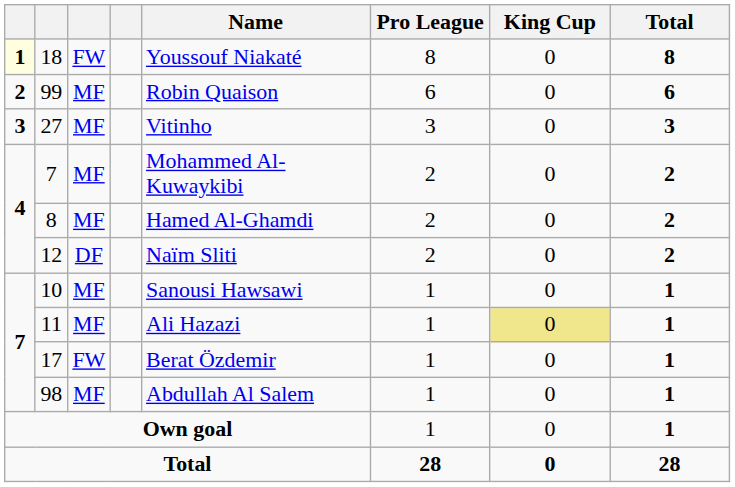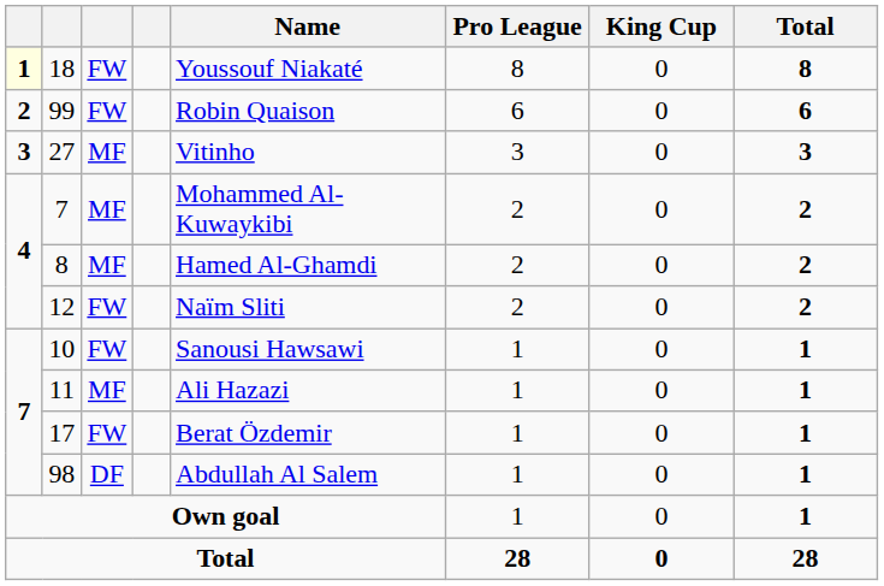99 | column 3: MF -> FW
12 | column 3: DF -> FW
10 | column 3: MF -> FW
11 | King Cup: khaki background -> no background
98 | column 3: MF -> DF
